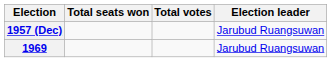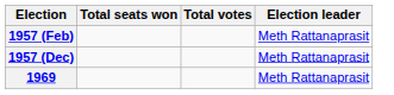+ row: 1957 (Feb) | Meth Rattanaprasit
1957 (Dec) | Election leader: Jarubud Ruangsuwan -> Meth Rattanaprasit
1969 | Election leader: Jarubud Ruangsuwan -> Meth Rattanaprasit
